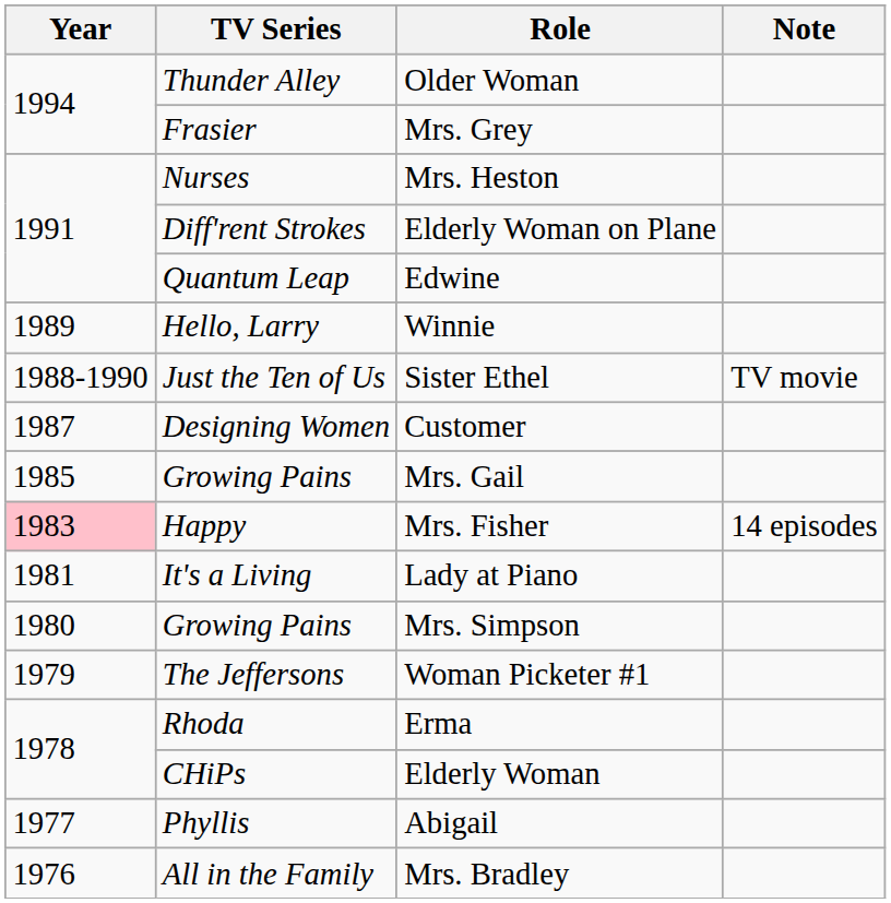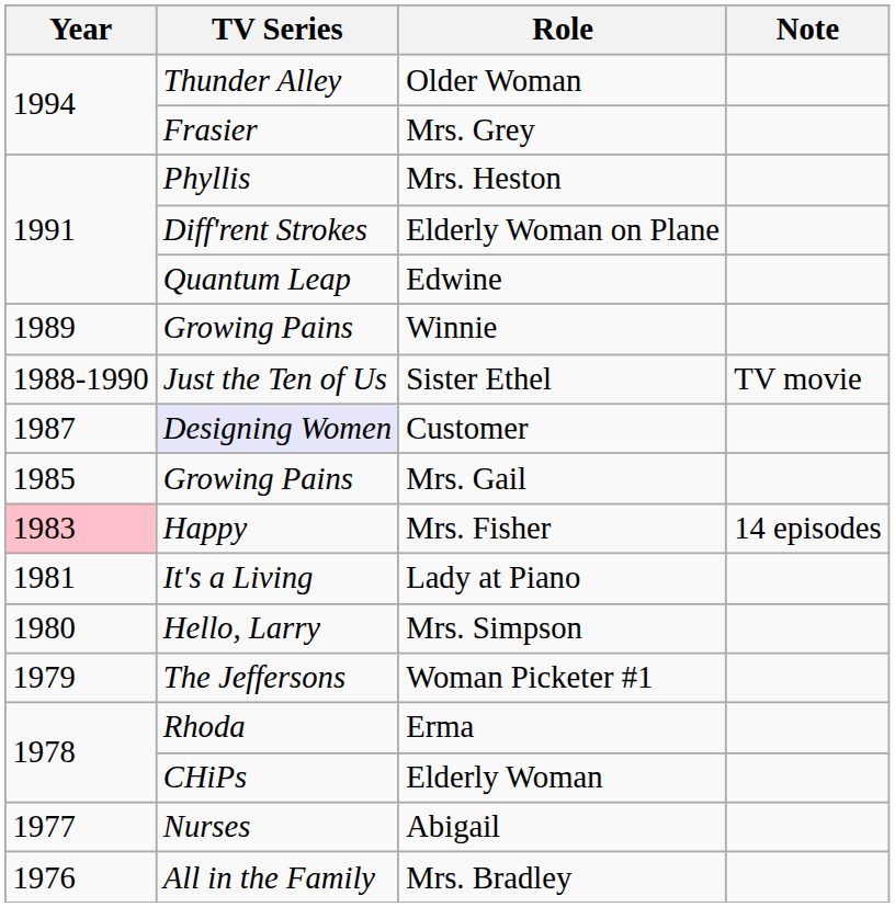Mrs. Heston | TV Series: Nurses -> Phyllis
Winnie | TV Series: Hello, Larry -> Growing Pains
Customer | TV Series: no background -> lavender background
Mrs. Simpson | TV Series: Growing Pains -> Hello, Larry
Abigail | TV Series: Phyllis -> Nurses
